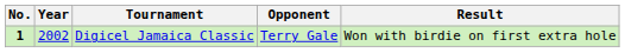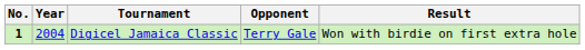Digicel Jamaica Classic | Year: 2002 -> 2004
